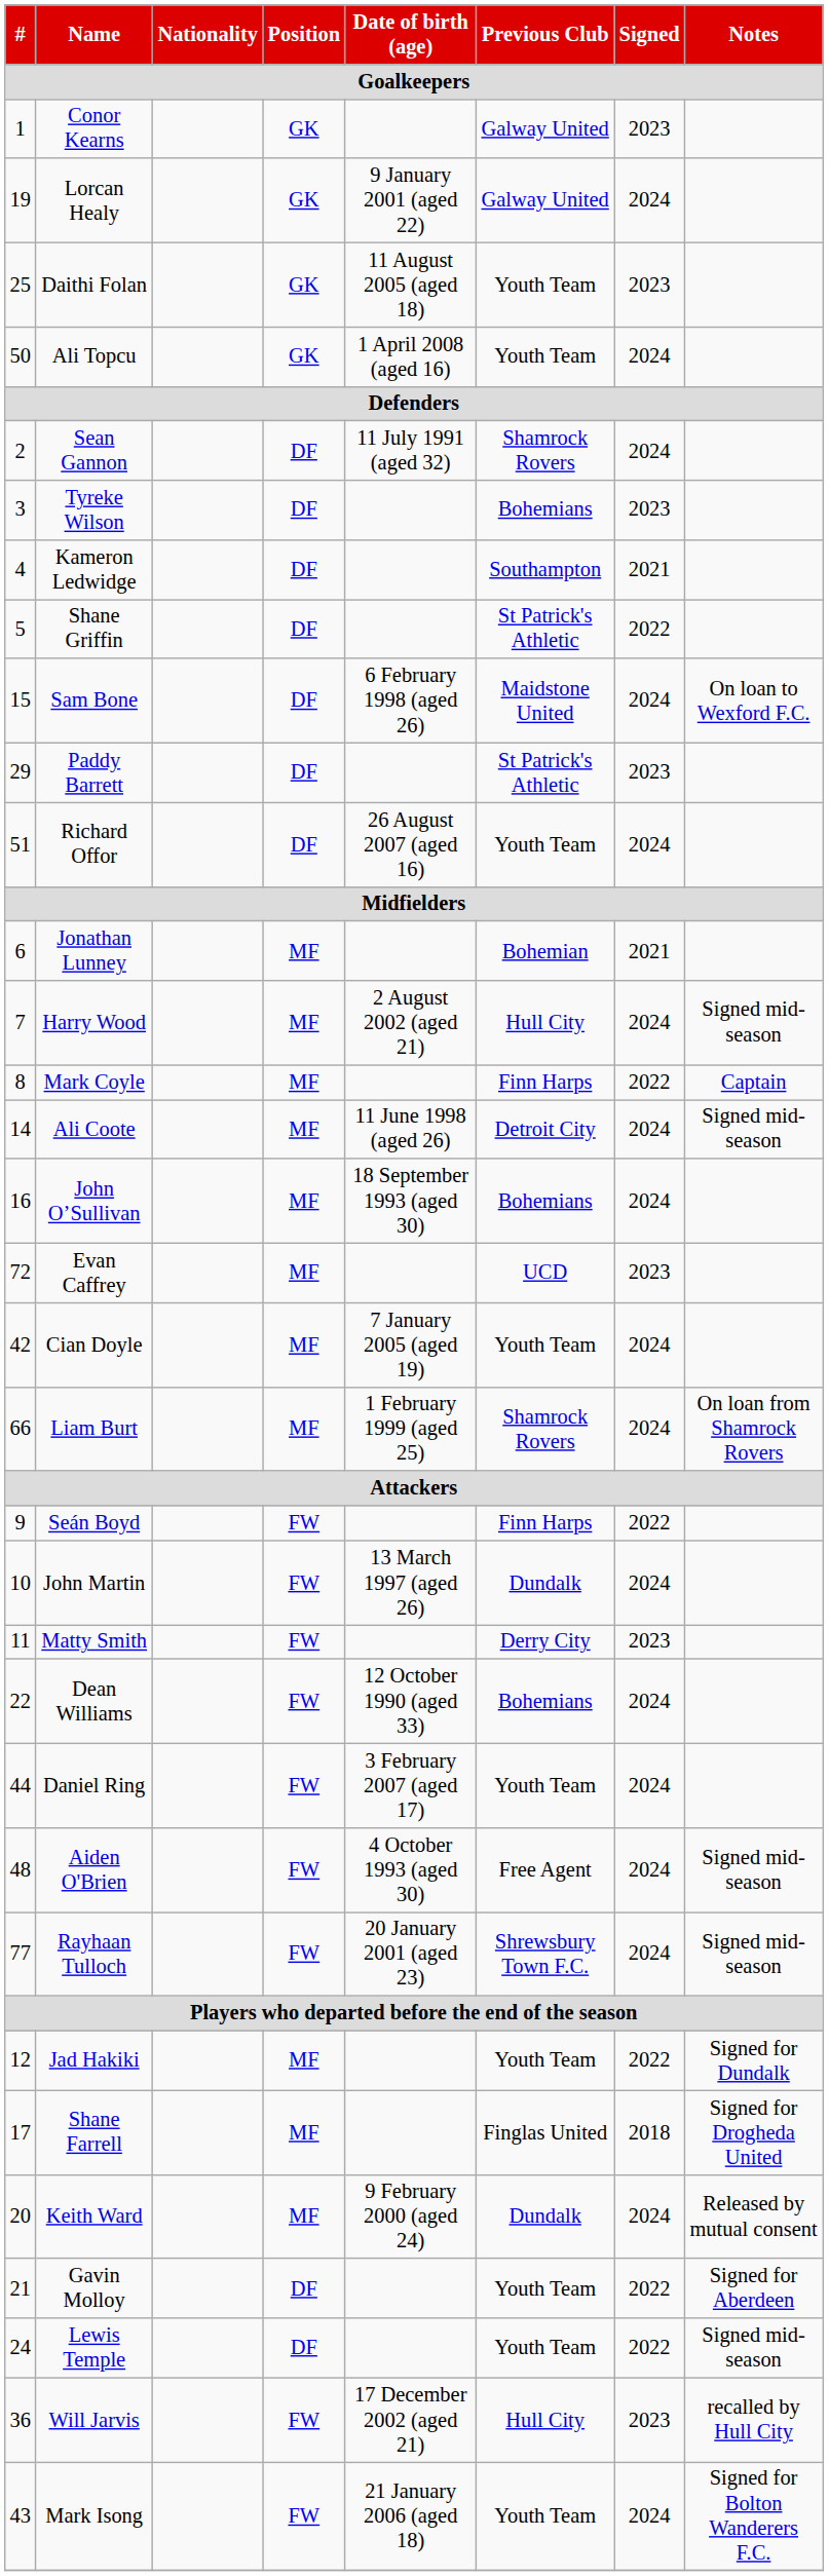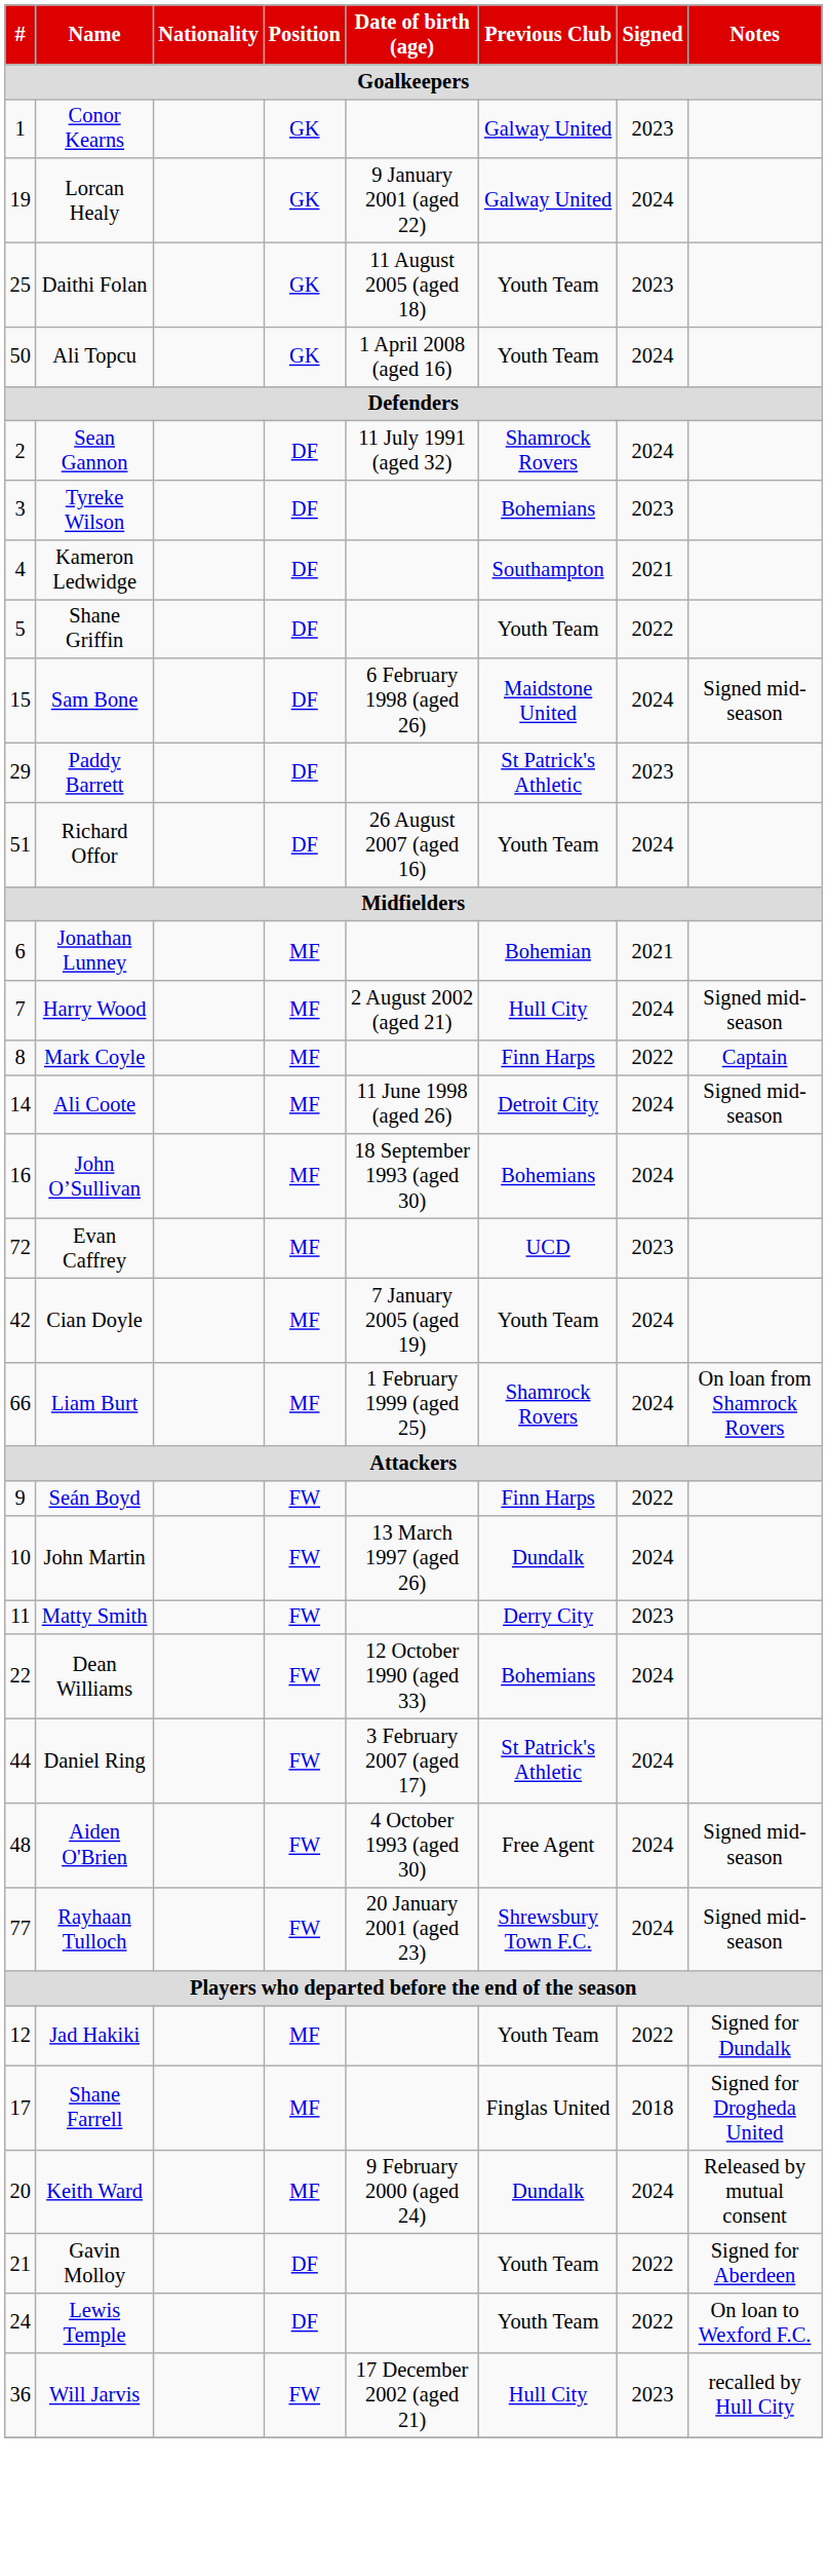Shane Griffin | Previous Club: St Patrick's Athletic -> Youth Team
Sam Bone | Notes: On loan to Wexford F.C. -> Signed mid-season
Daniel Ring | Previous Club: Youth Team -> St Patrick's Athletic
Lewis Temple | Notes: Signed mid-season -> On loan to Wexford F.C.
- row: 43 | Mark Isong | FW | 21 January 2006 (aged 18) | Youth Team | 2024 | Signed for Bolton Wanderers F.C.
